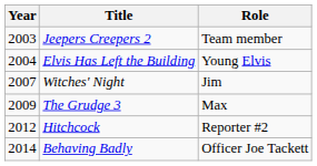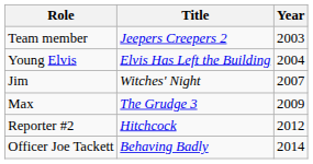columns swapped: Year <-> Role
